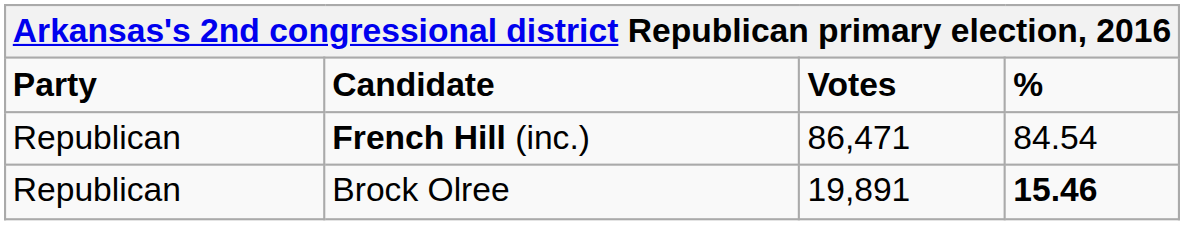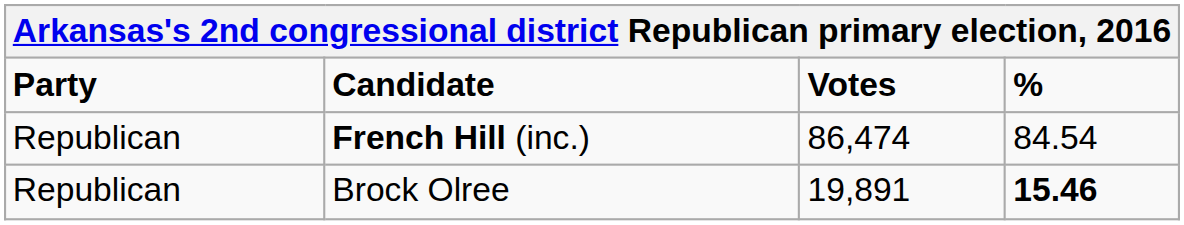French Hill (inc.) | Votes: 86,471 -> 86,474
